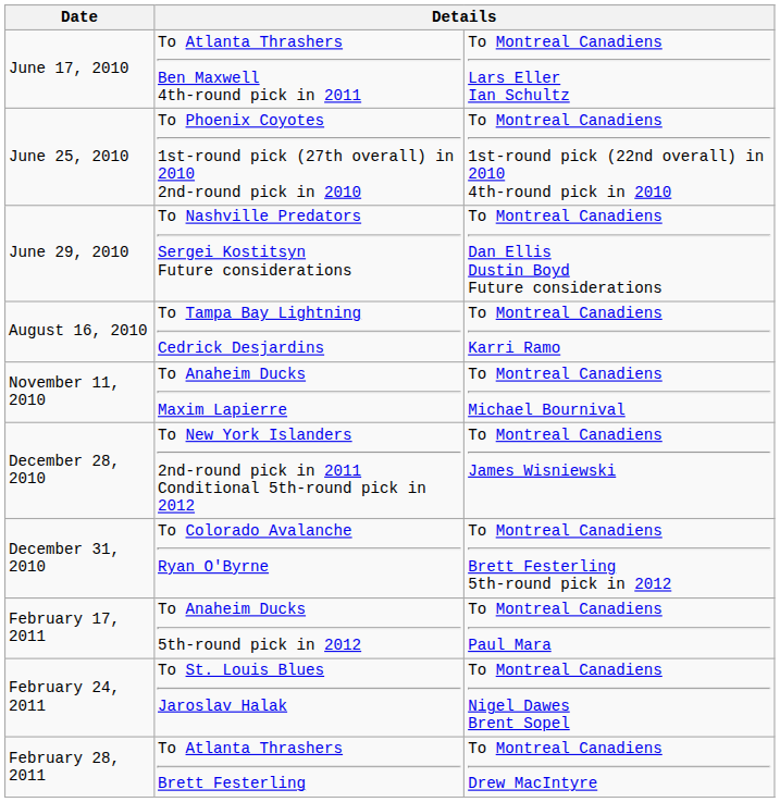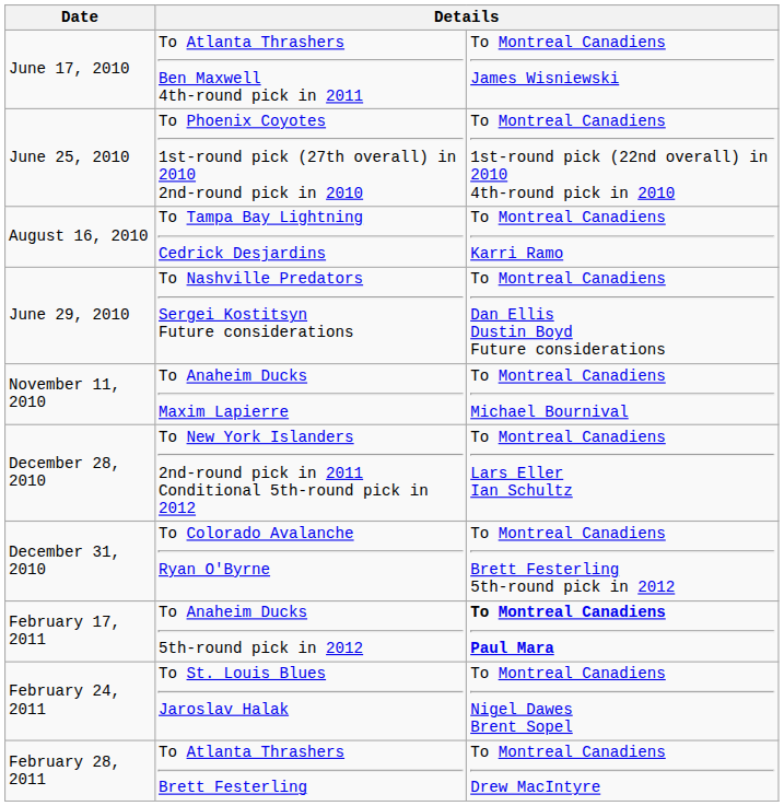June 17, 2010 | column 3: To Montreal Canadiens Lars Eller Ian Schultz -> To Montreal Canadiens James Wisniewski
rows swapped: June 29, 2010 <-> August 16, 2010
December 28, 2010 | column 3: To Montreal Canadiens James Wisniewski -> To Montreal Canadiens Lars Eller Ian Schultz
February 17, 2011 | column 3: normal -> bold
